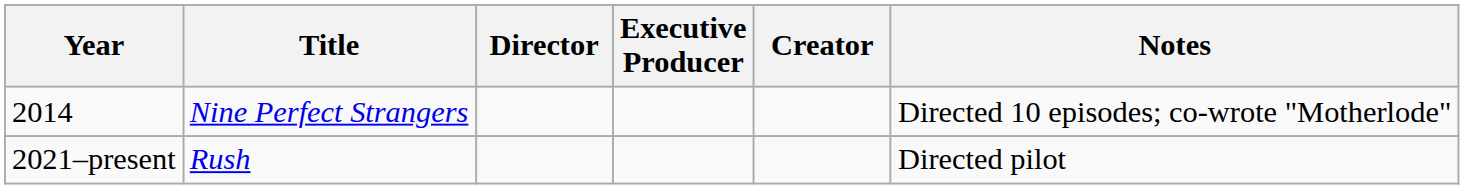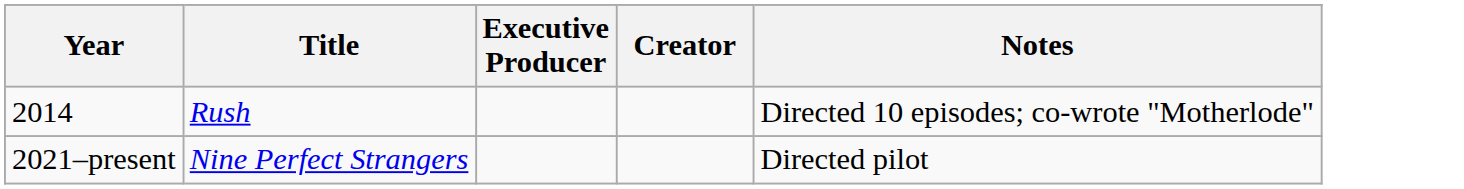- column: Director
2014 | Title: Nine Perfect Strangers -> Rush
2021–present | Title: Rush -> Nine Perfect Strangers
